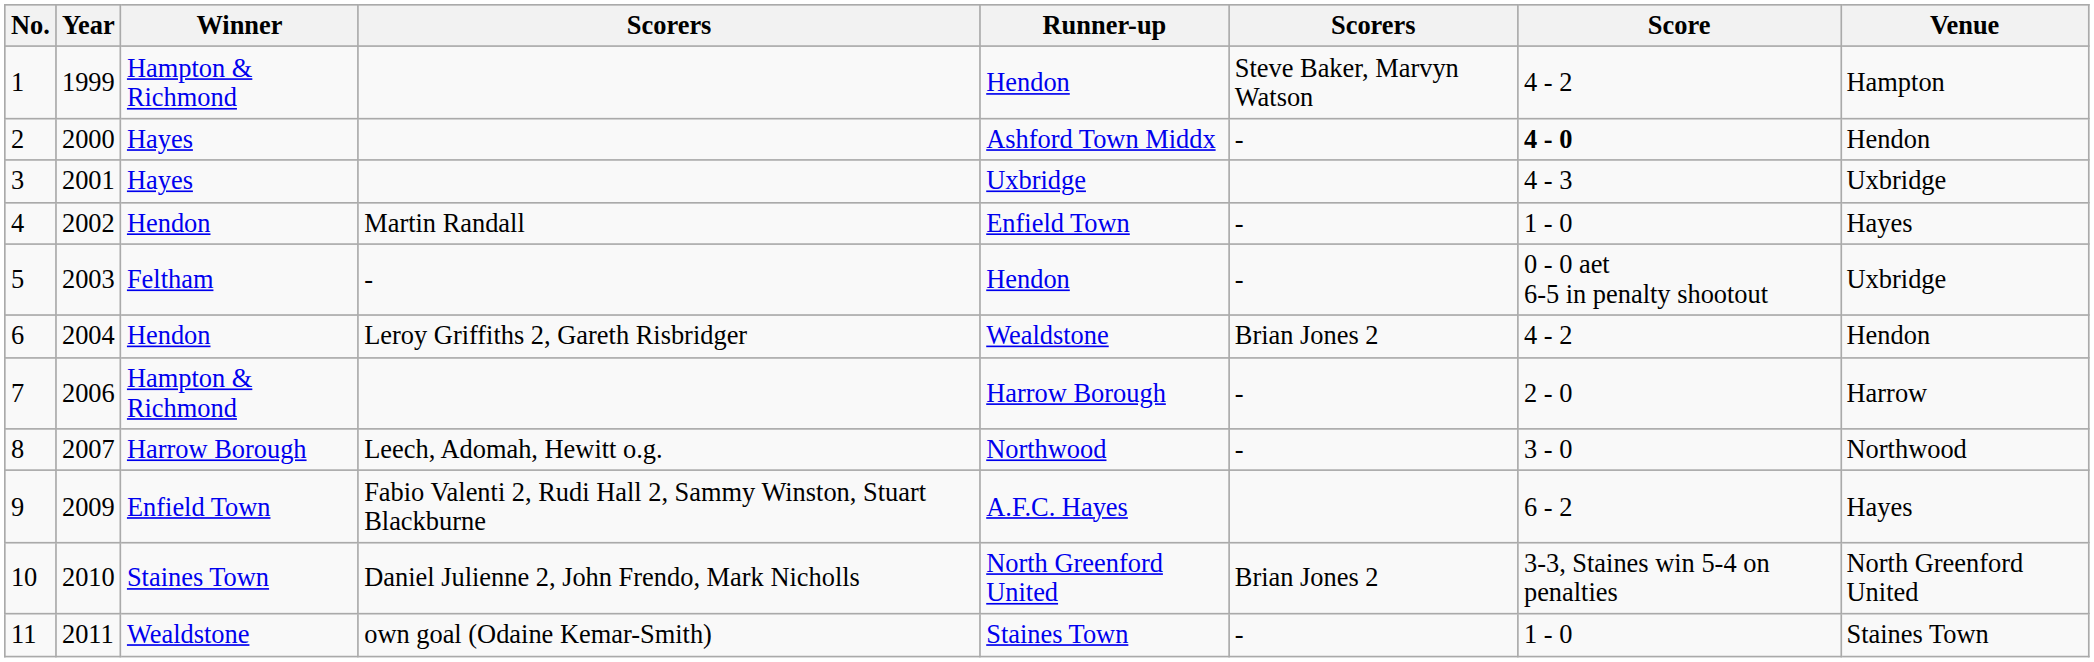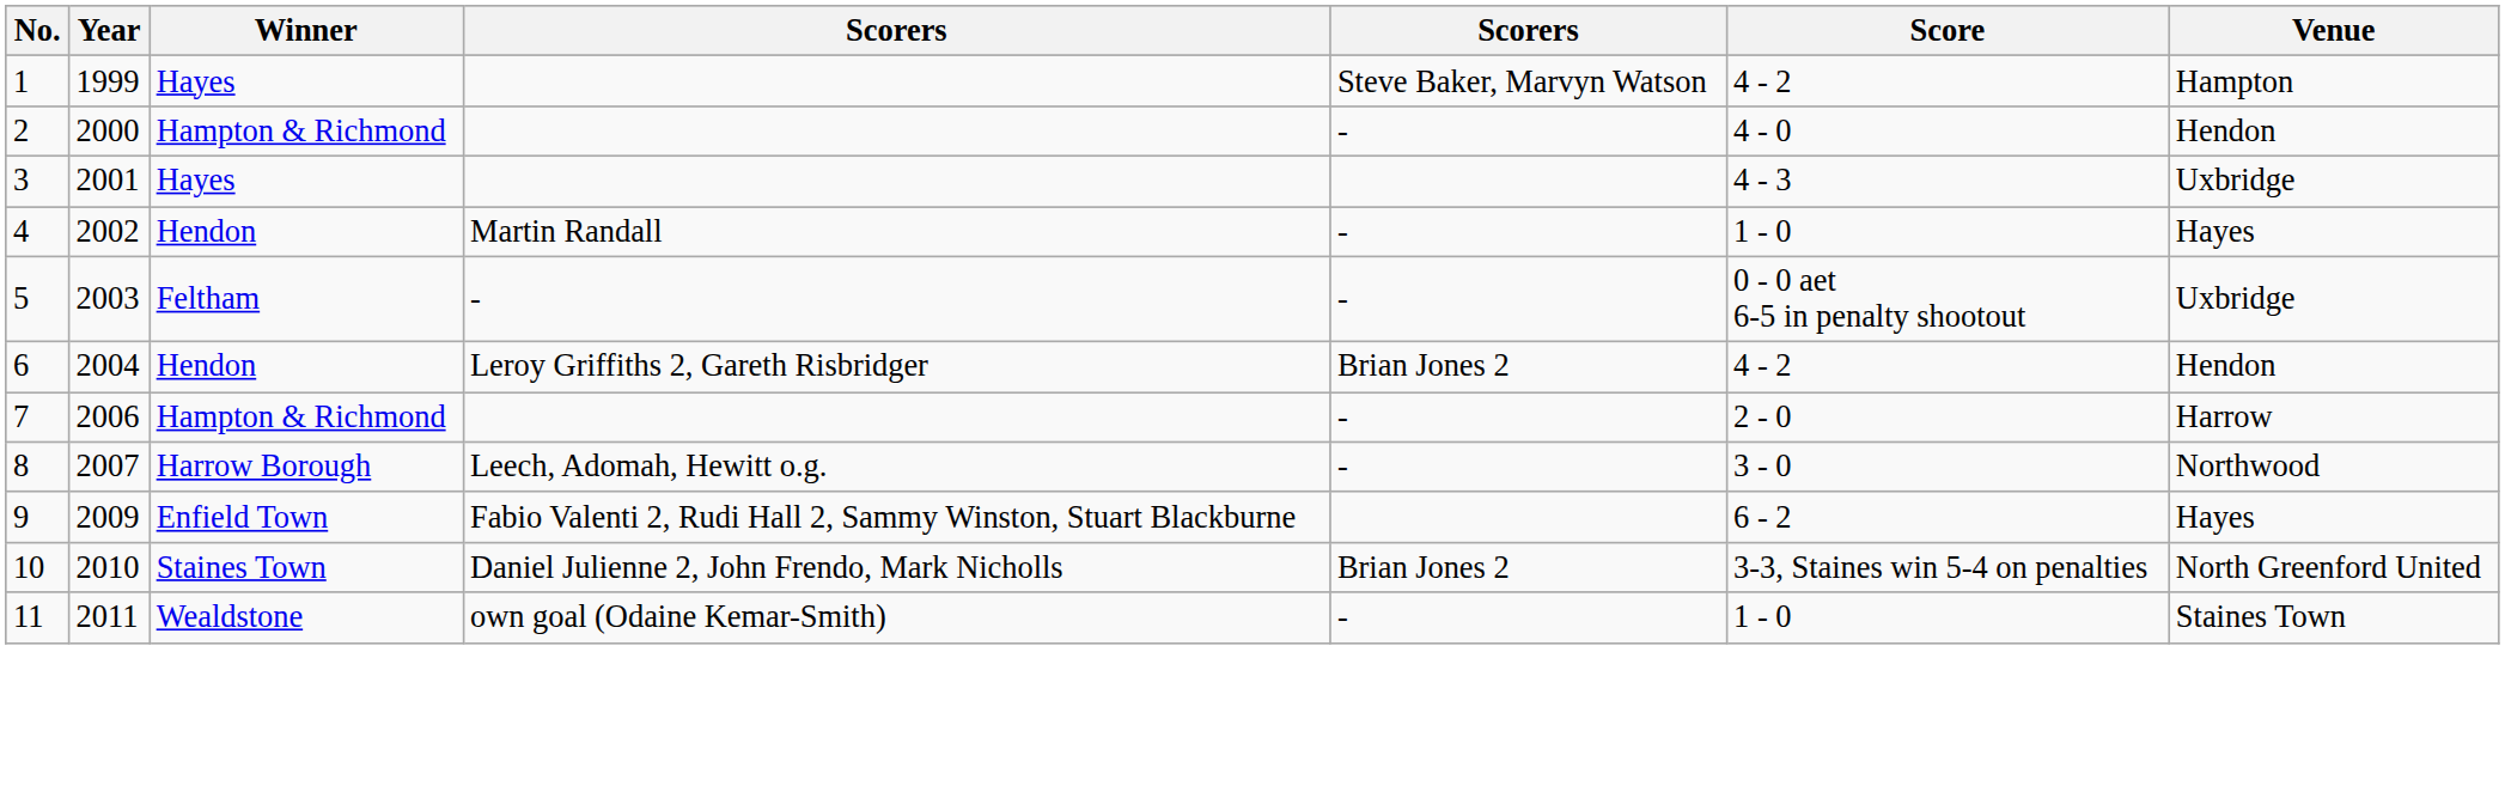- column: Runner-up | Hendon | Ashford Town Middx | Uxbridge | Enfield Town | Hendon | Wealdstone | Harrow Borough | Northwood | A.F.C. Hayes | North Greenford United | Staines Town
1 | Winner: Hampton & Richmond -> Hayes
2 | Winner: Hayes -> Hampton & Richmond
2 | Score: bold -> normal
